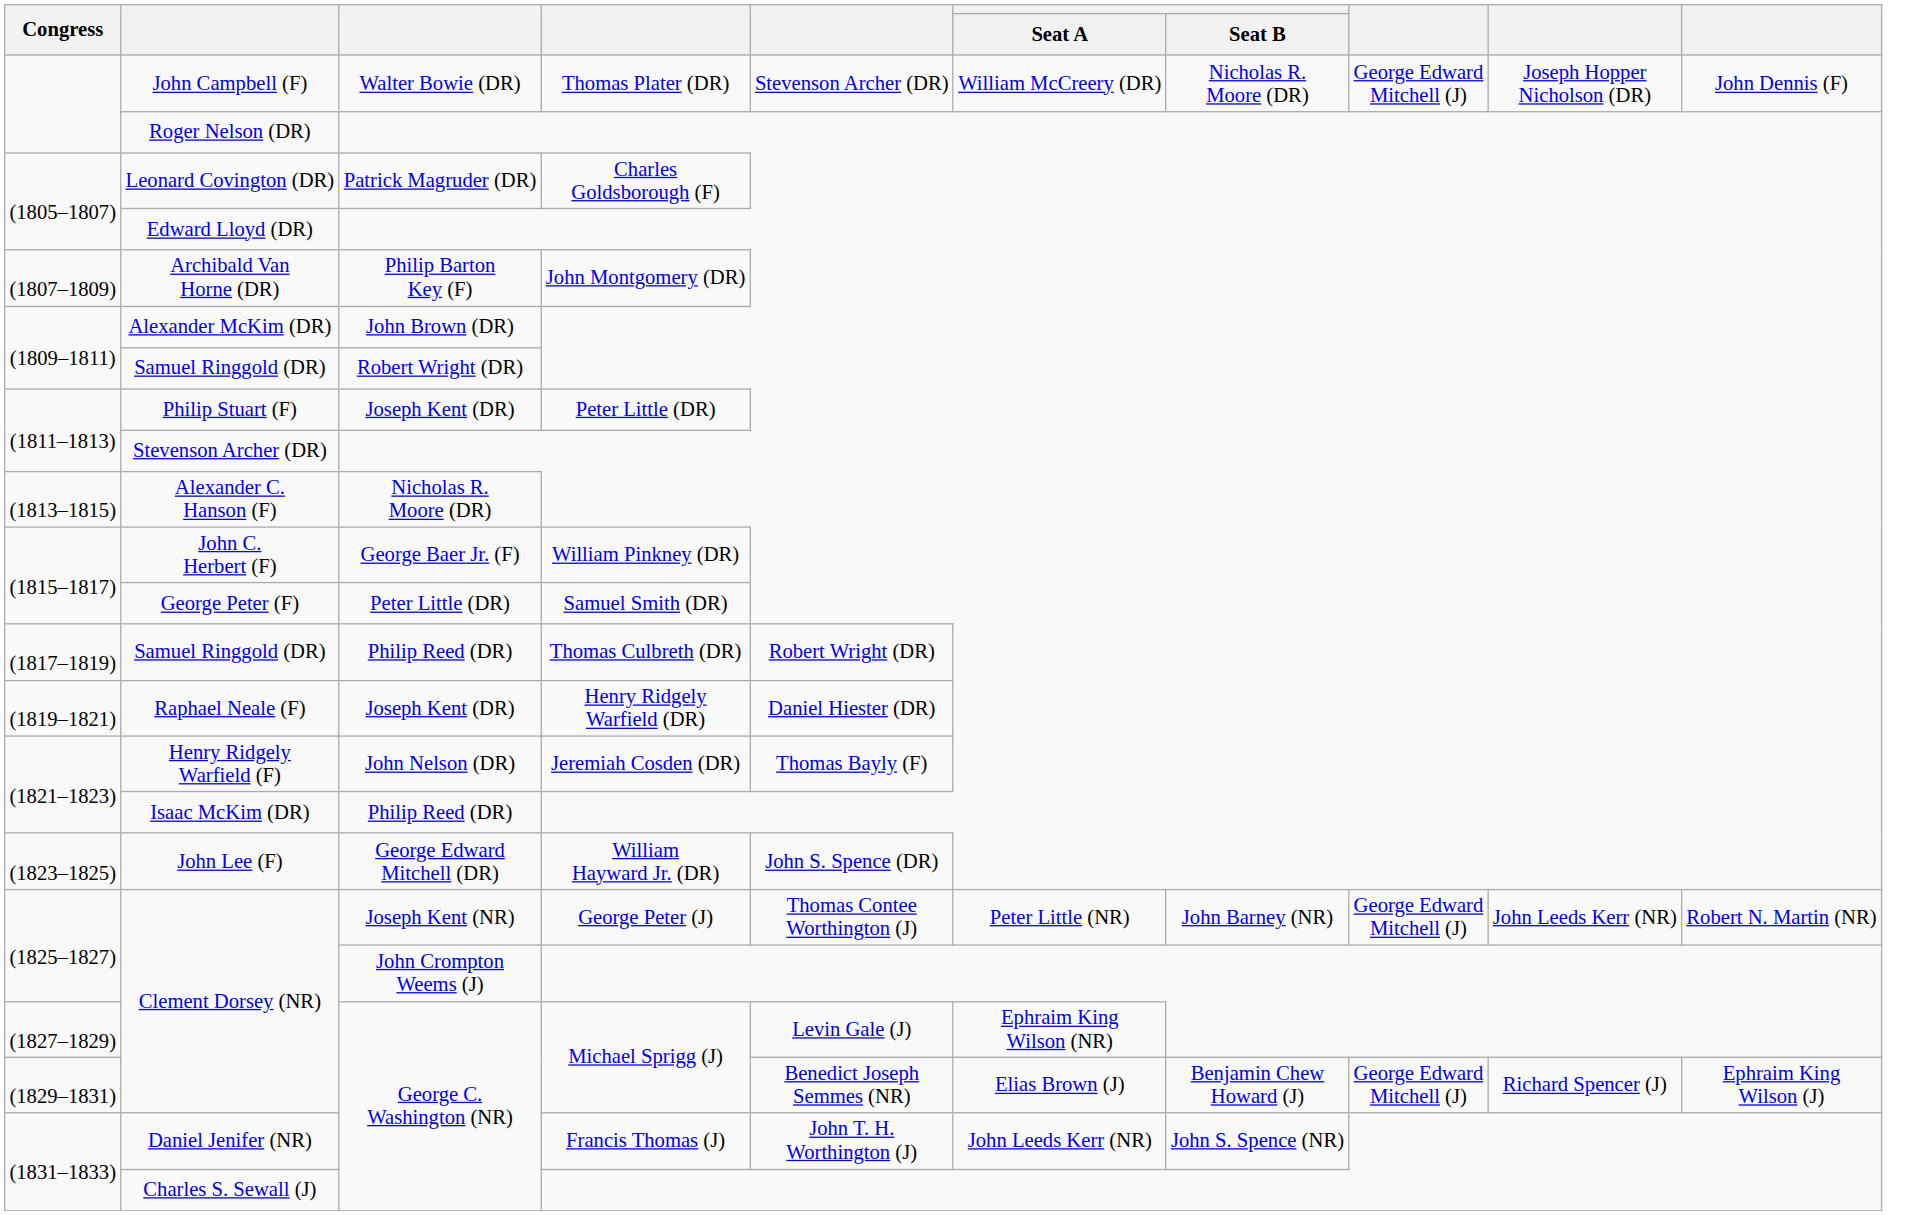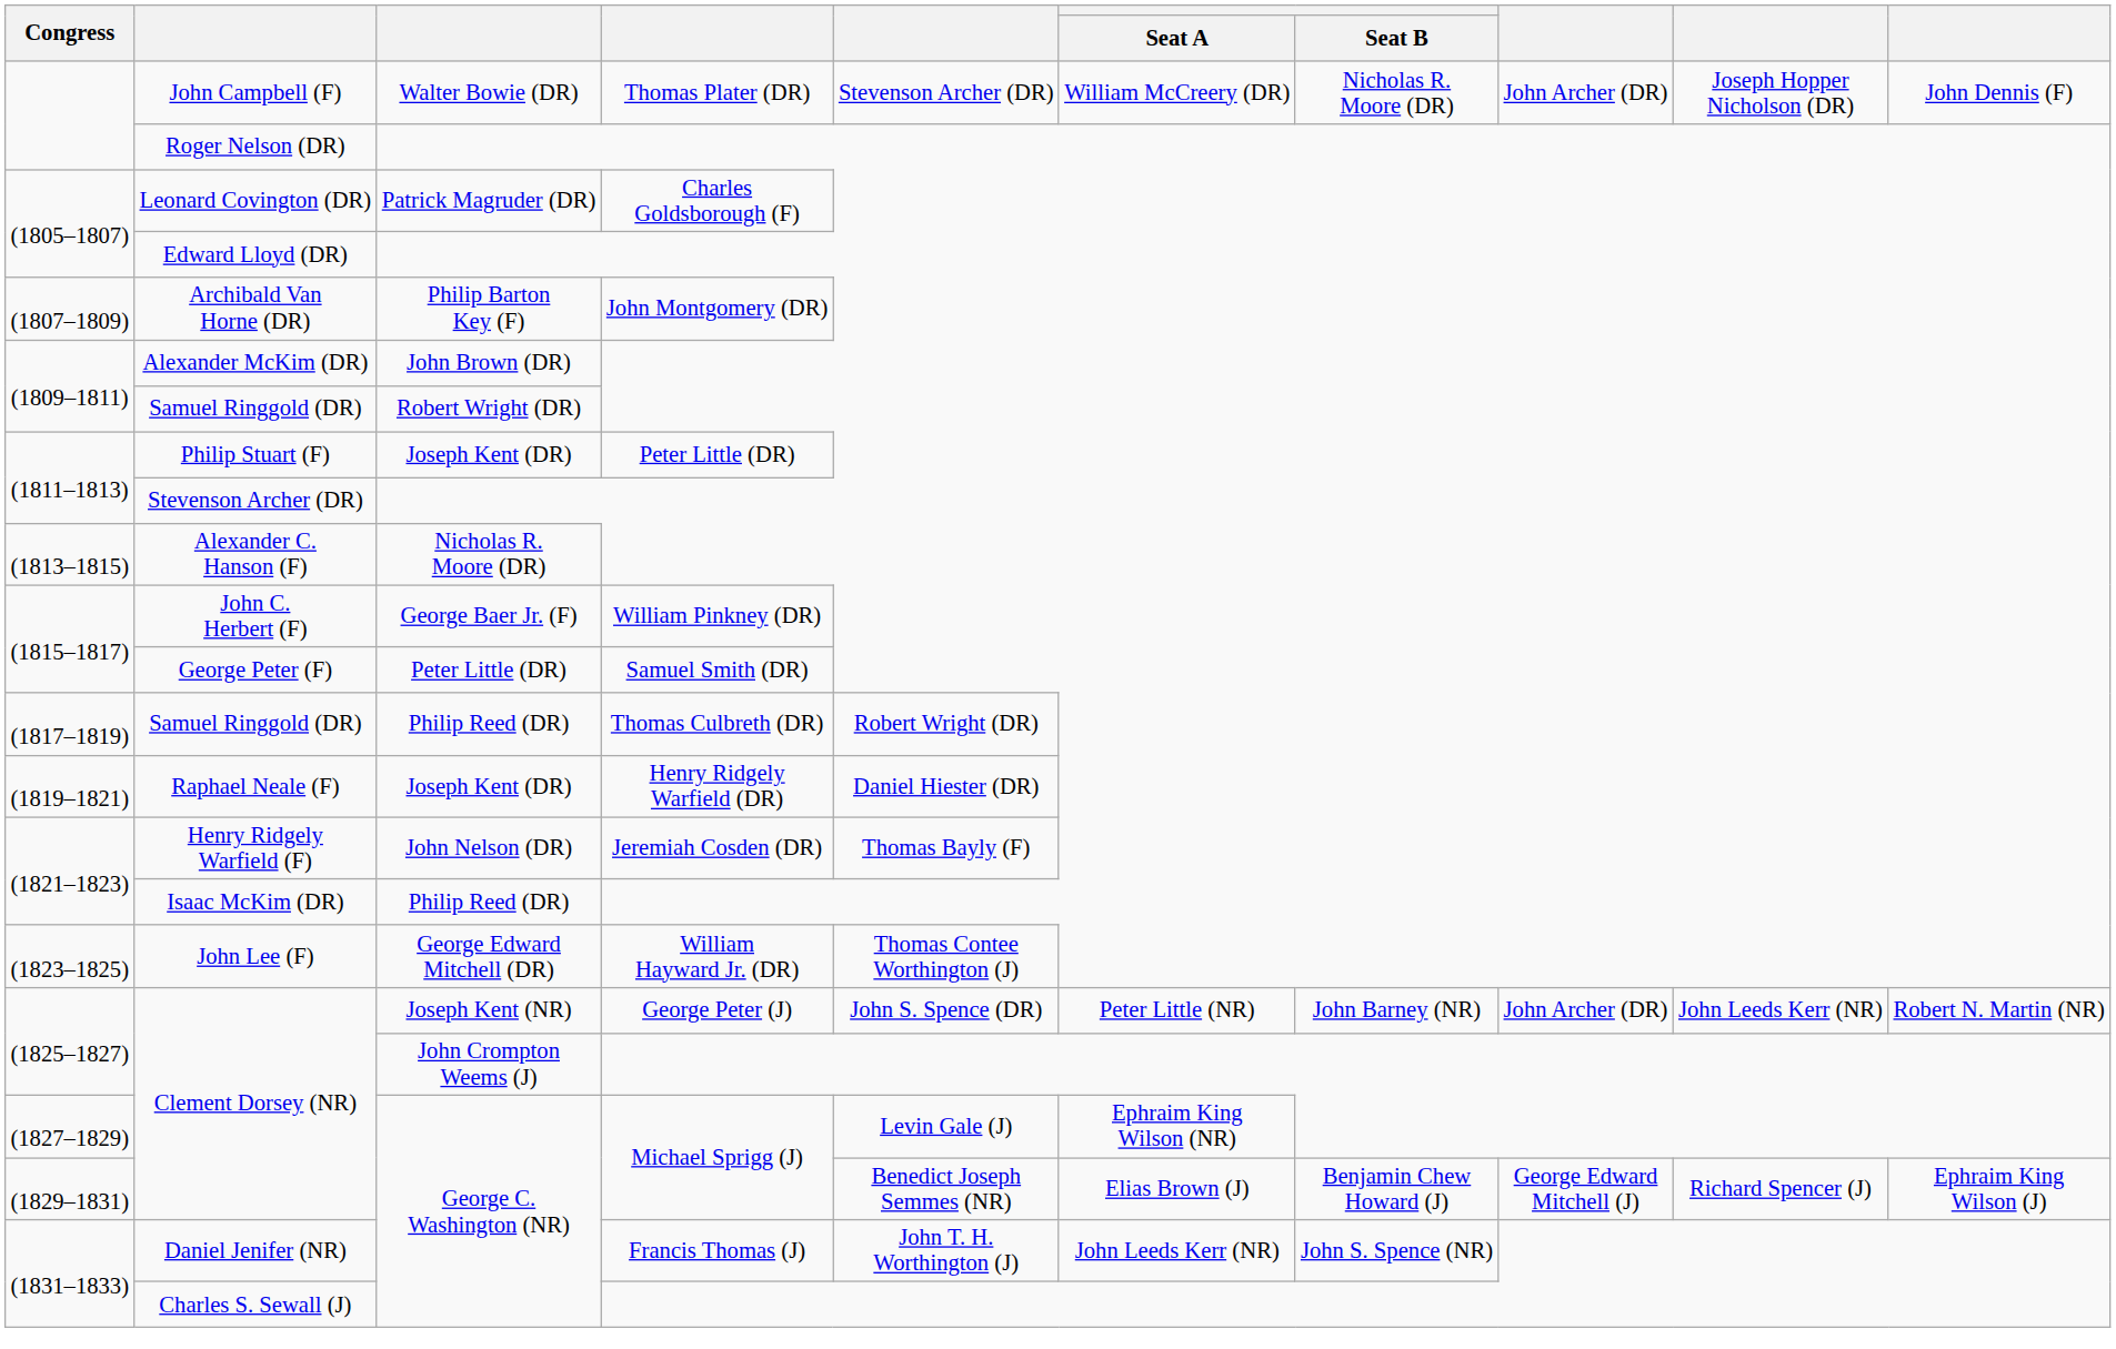John Campbell (F) | column 8: George Edward Mitchell (J) -> John Archer (DR)
John Lee (F) | column 5: John S. Spence (DR) -> Thomas Contee Worthington (J)
Clement Dorsey (NR) / Joseph Kent (NR) | column 5: Thomas Contee Worthington (J) -> John S. Spence (DR)
Clement Dorsey (NR) / Joseph Kent (NR) | column 8: George Edward Mitchell (J) -> John Archer (DR)
